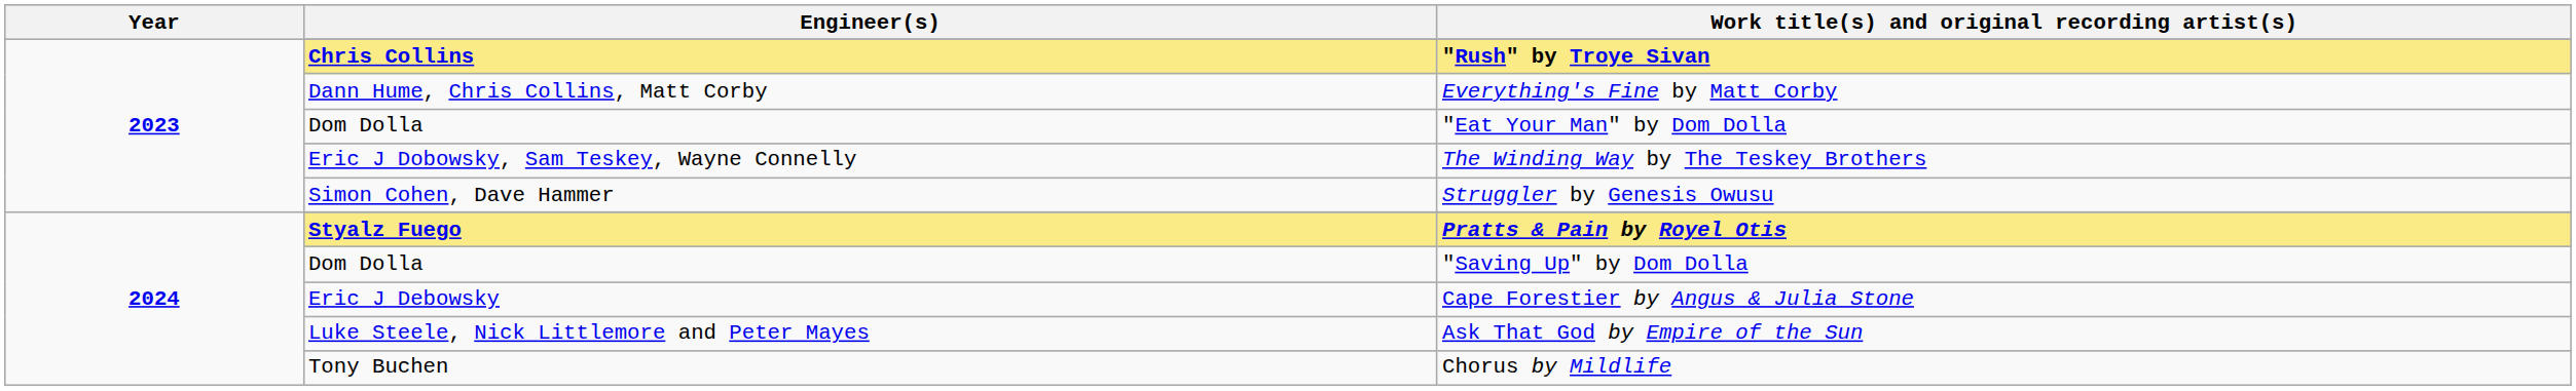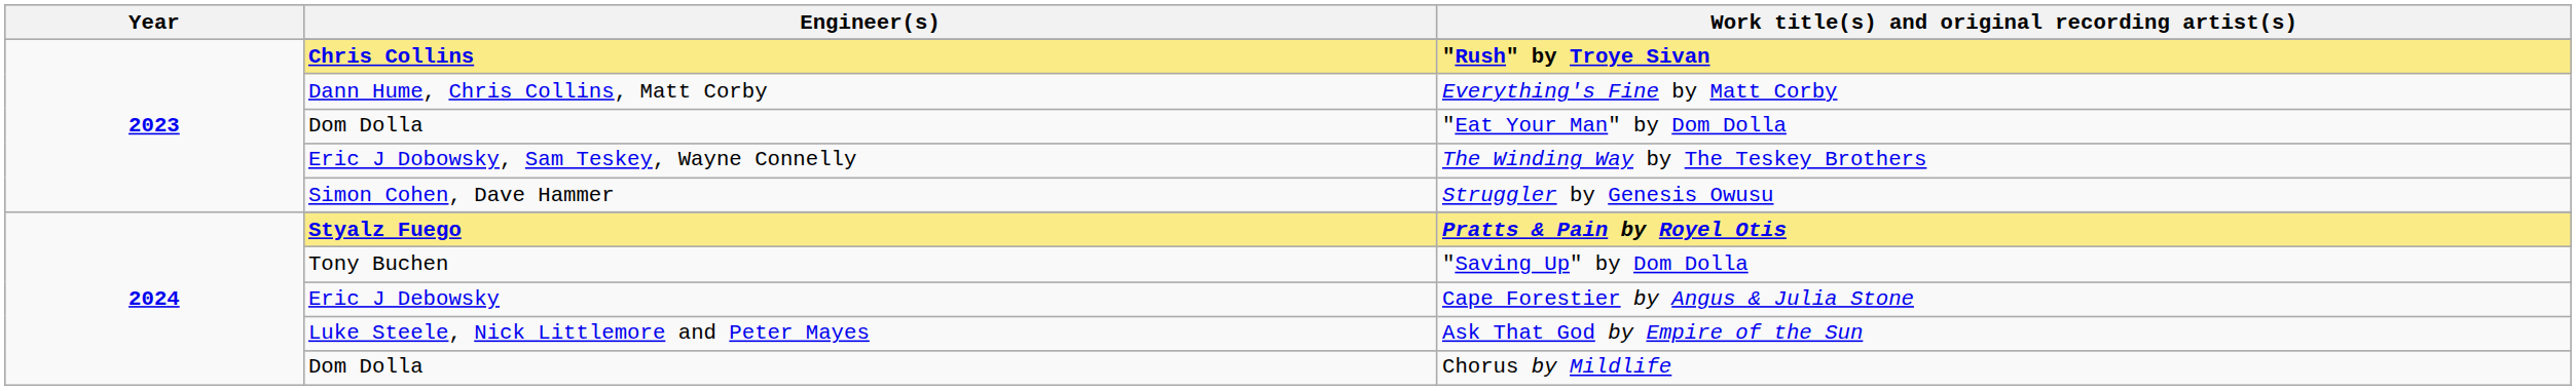"Saving Up" by Dom Dolla | Engineer(s): Dom Dolla -> Tony Buchen
Chorus by Mildlife | Engineer(s): Tony Buchen -> Dom Dolla
